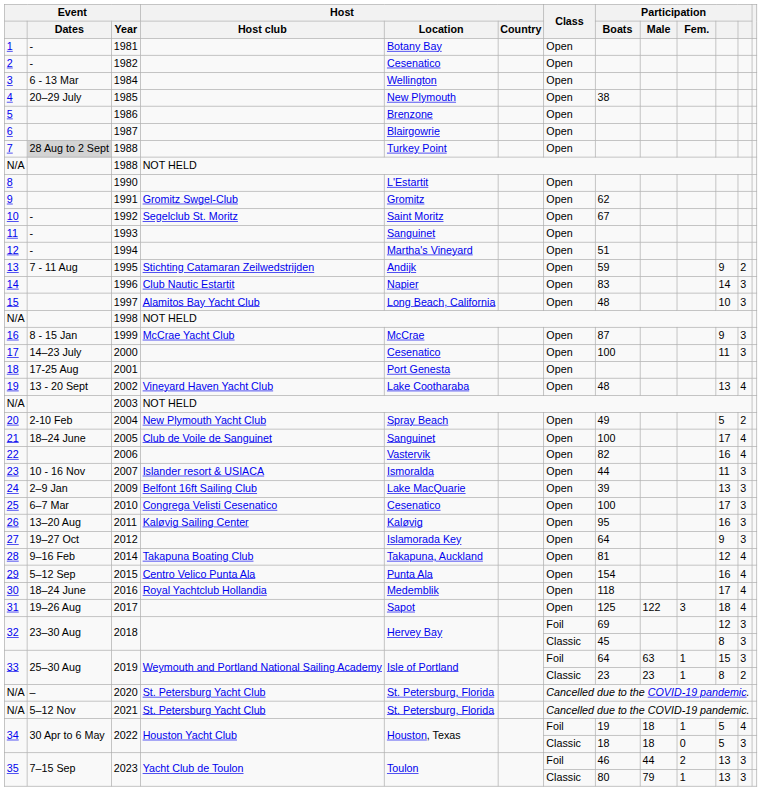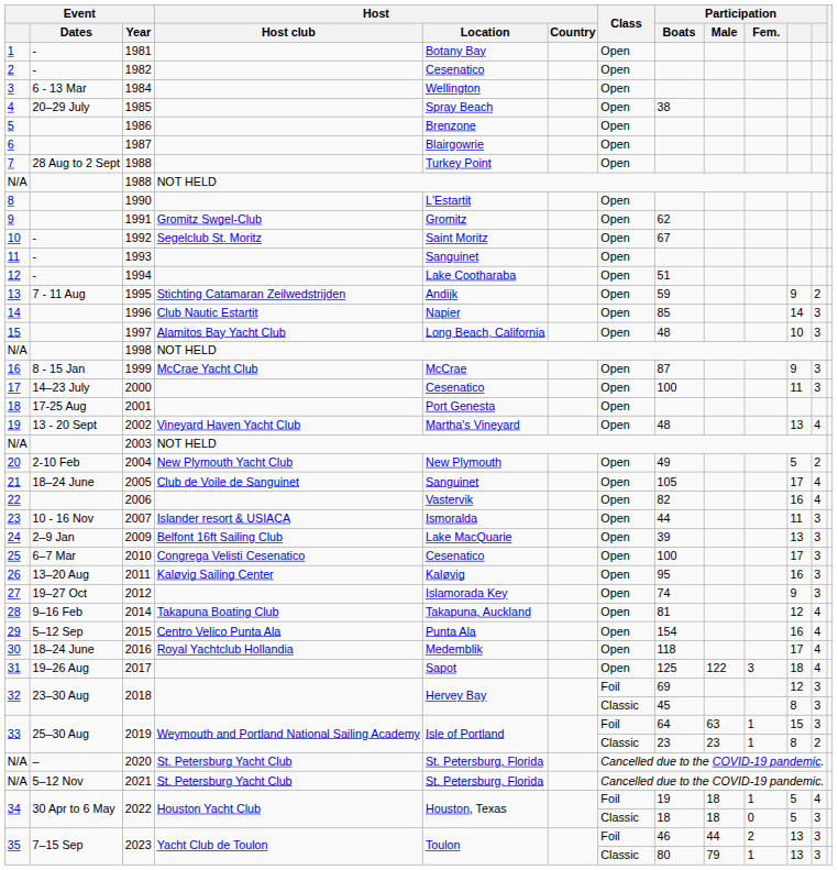1985 | Host / Location: New Plymouth -> Spray Beach
7 / 1988 | Event / Dates: lightgrey background -> no background
1994 | Host / Location: Martha's Vineyard -> Lake Cootharaba
1996 | Participation / Boats: 83 -> 85
2002 | Host / Location: Lake Cootharaba -> Martha's Vineyard
2004 | Host / Location: Spray Beach -> New Plymouth
2005 | Participation / Boats: 100 -> 105
2012 | Participation / Boats: 64 -> 74
